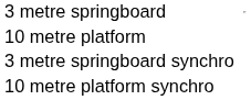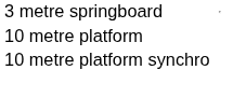- row: 3 metre springboard synchro
